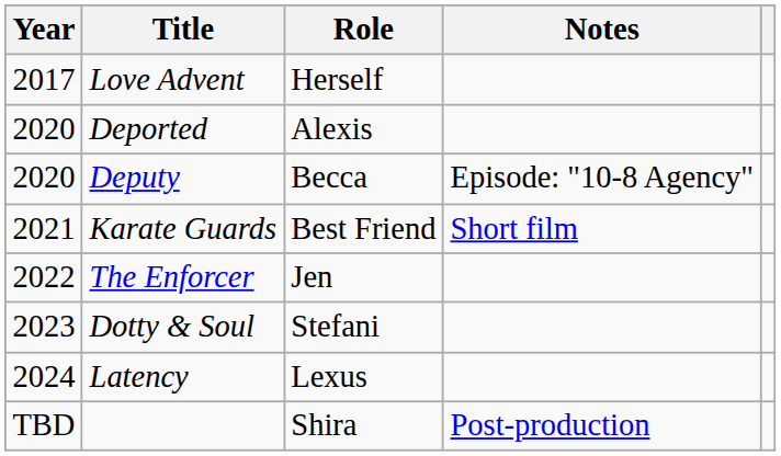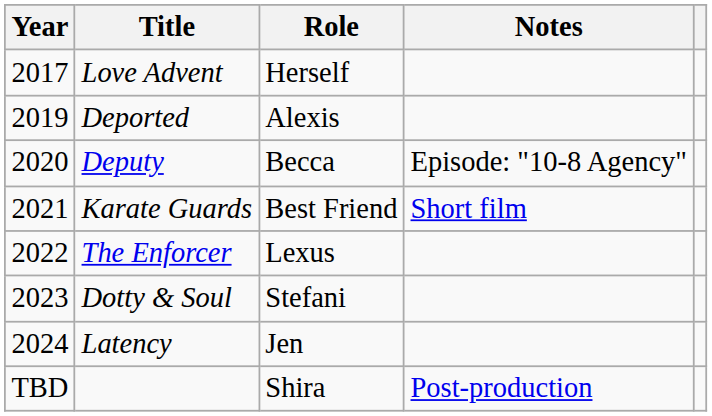Deported | Year: 2020 -> 2019
The Enforcer | Role: Jen -> Lexus
Latency | Role: Lexus -> Jen
